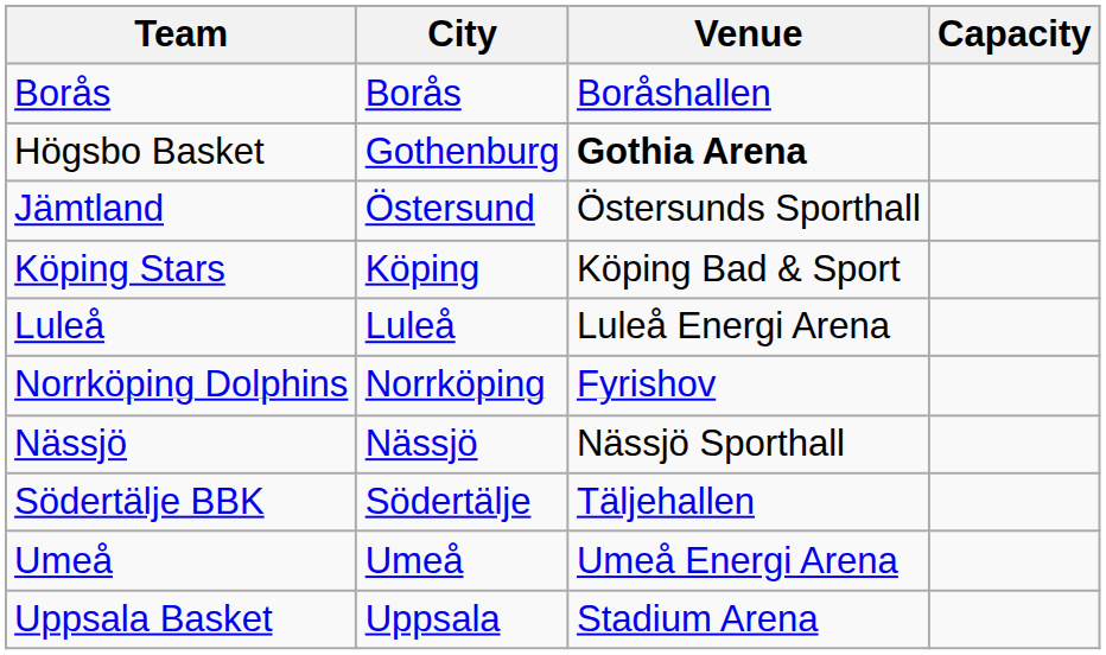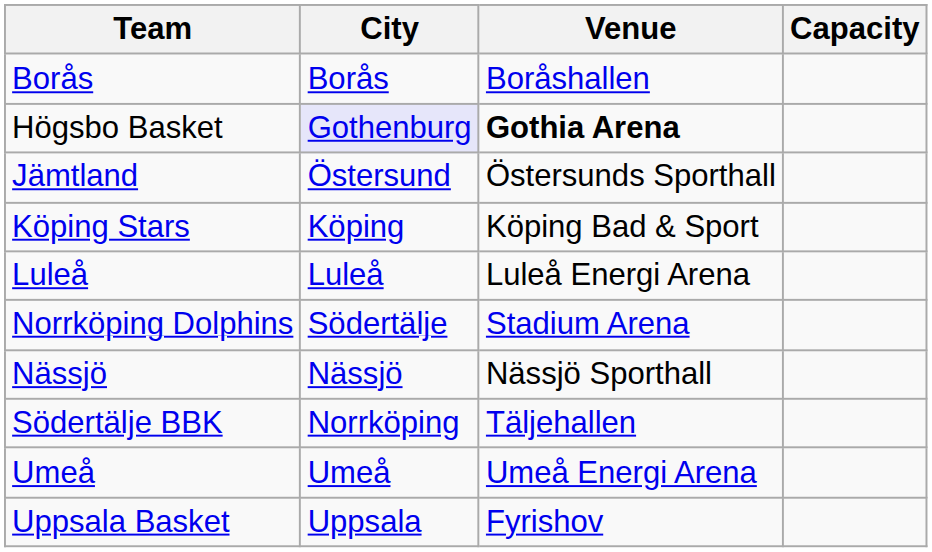Högsbo Basket | City: no background -> lavender background
Norrköping Dolphins | City: Norrköping -> Södertälje
Norrköping Dolphins | Venue: Fyrishov -> Stadium Arena
Södertälje BBK | City: Södertälje -> Norrköping
Uppsala Basket | Venue: Stadium Arena -> Fyrishov
